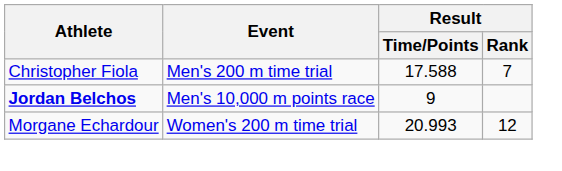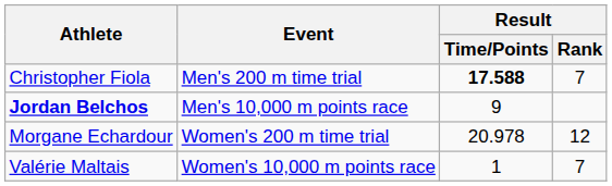Christopher Fiola | Result / Time/Points: normal -> bold
Morgane Echardour | Result / Time/Points: 20.993 -> 20.978
+ row: Valérie Maltais | Women's 10,000 m points race | 1 | 7
